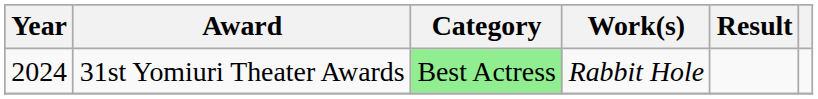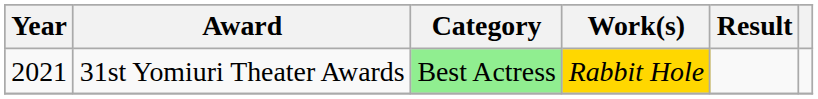31st Yomiuri Theater Awards | Year: 2024 -> 2021
31st Yomiuri Theater Awards | Work(s): no background -> gold background
